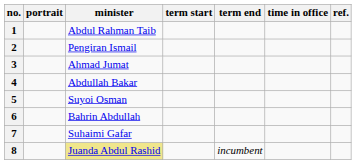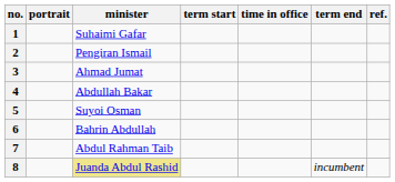columns swapped: term end <-> time in office
1 | minister: Abdul Rahman Taib -> Suhaimi Gafar
7 | minister: Suhaimi Gafar -> Abdul Rahman Taib
